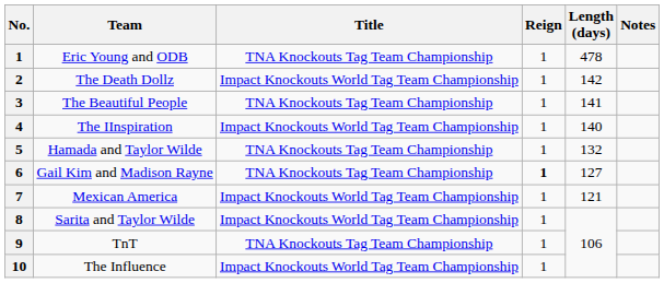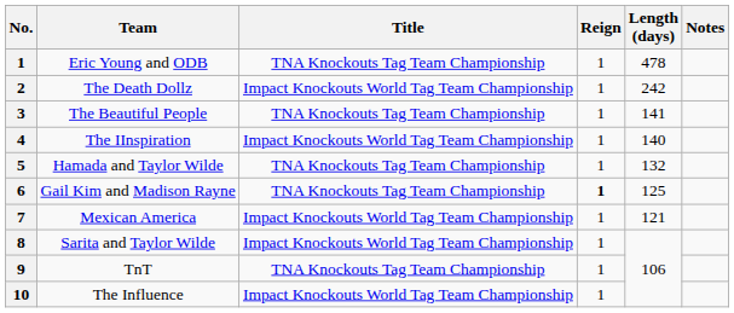The Death Dollz | Length (days): 142 -> 242
Gail Kim and Madison Rayne | Length (days): 127 -> 125
